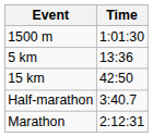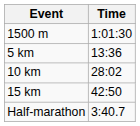+ row: 10 km | 28:02
- row: Marathon | 2:12:31
